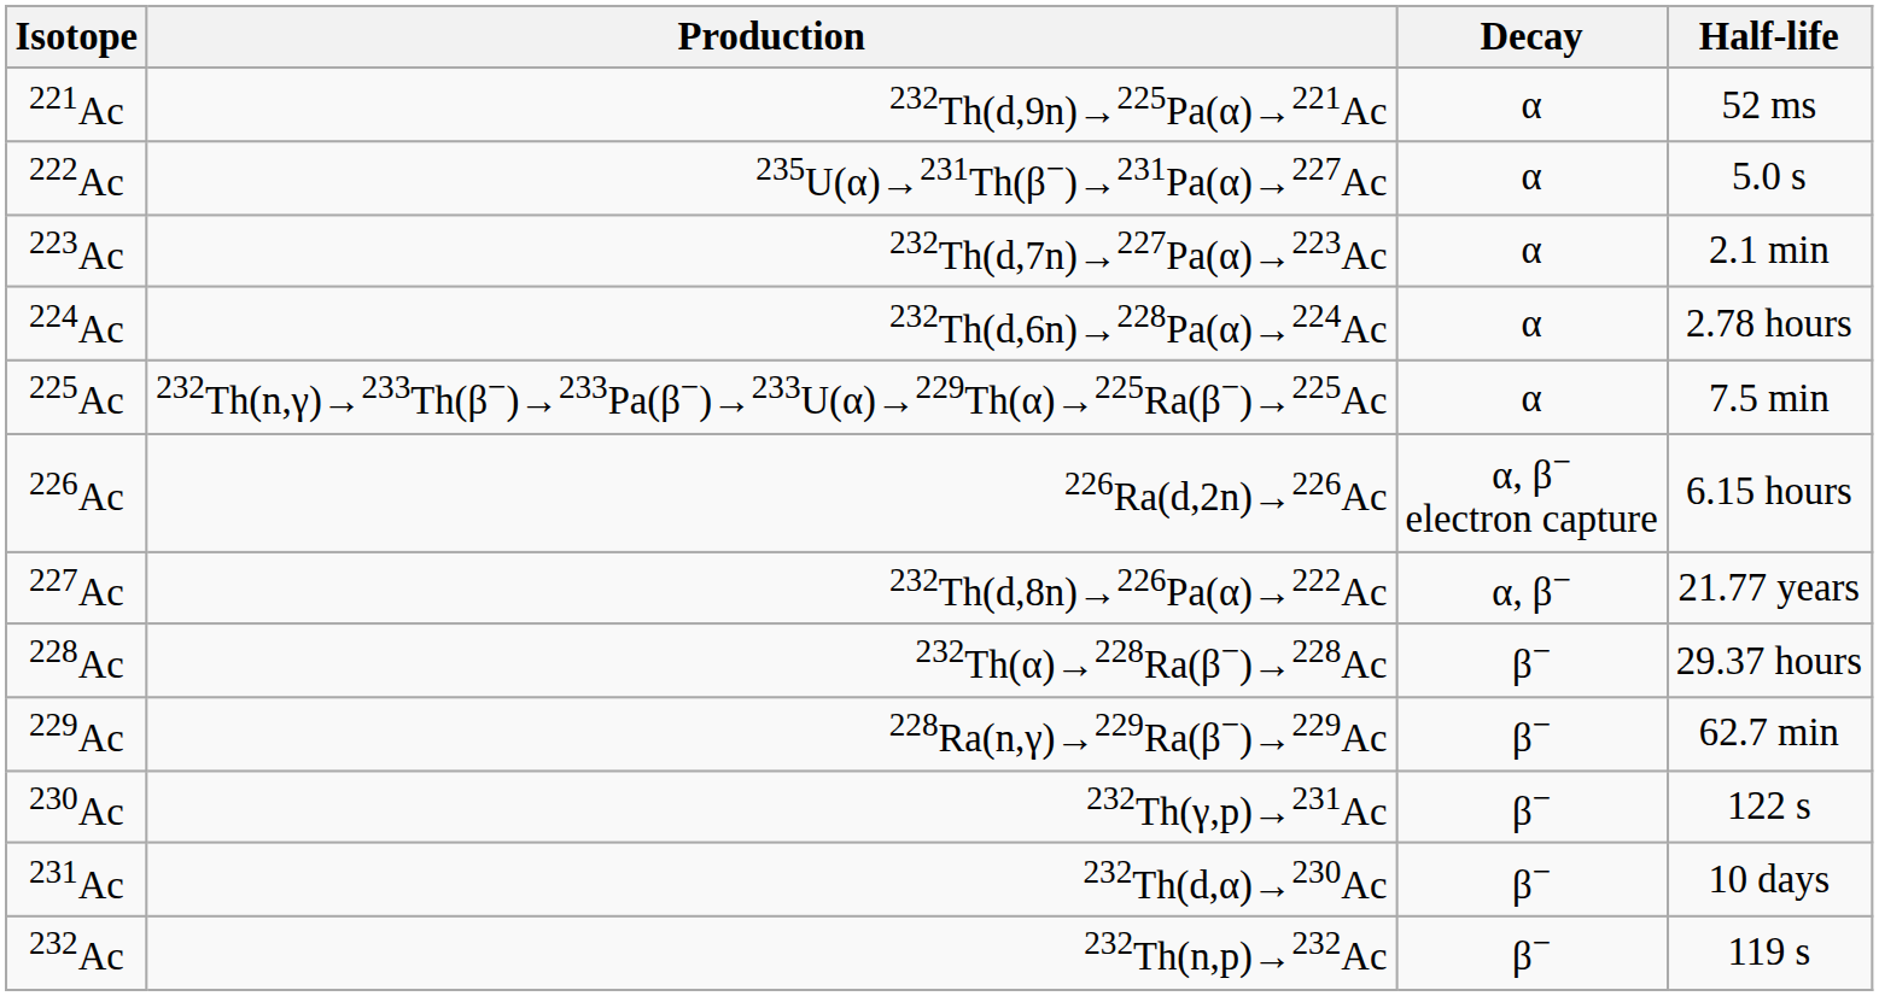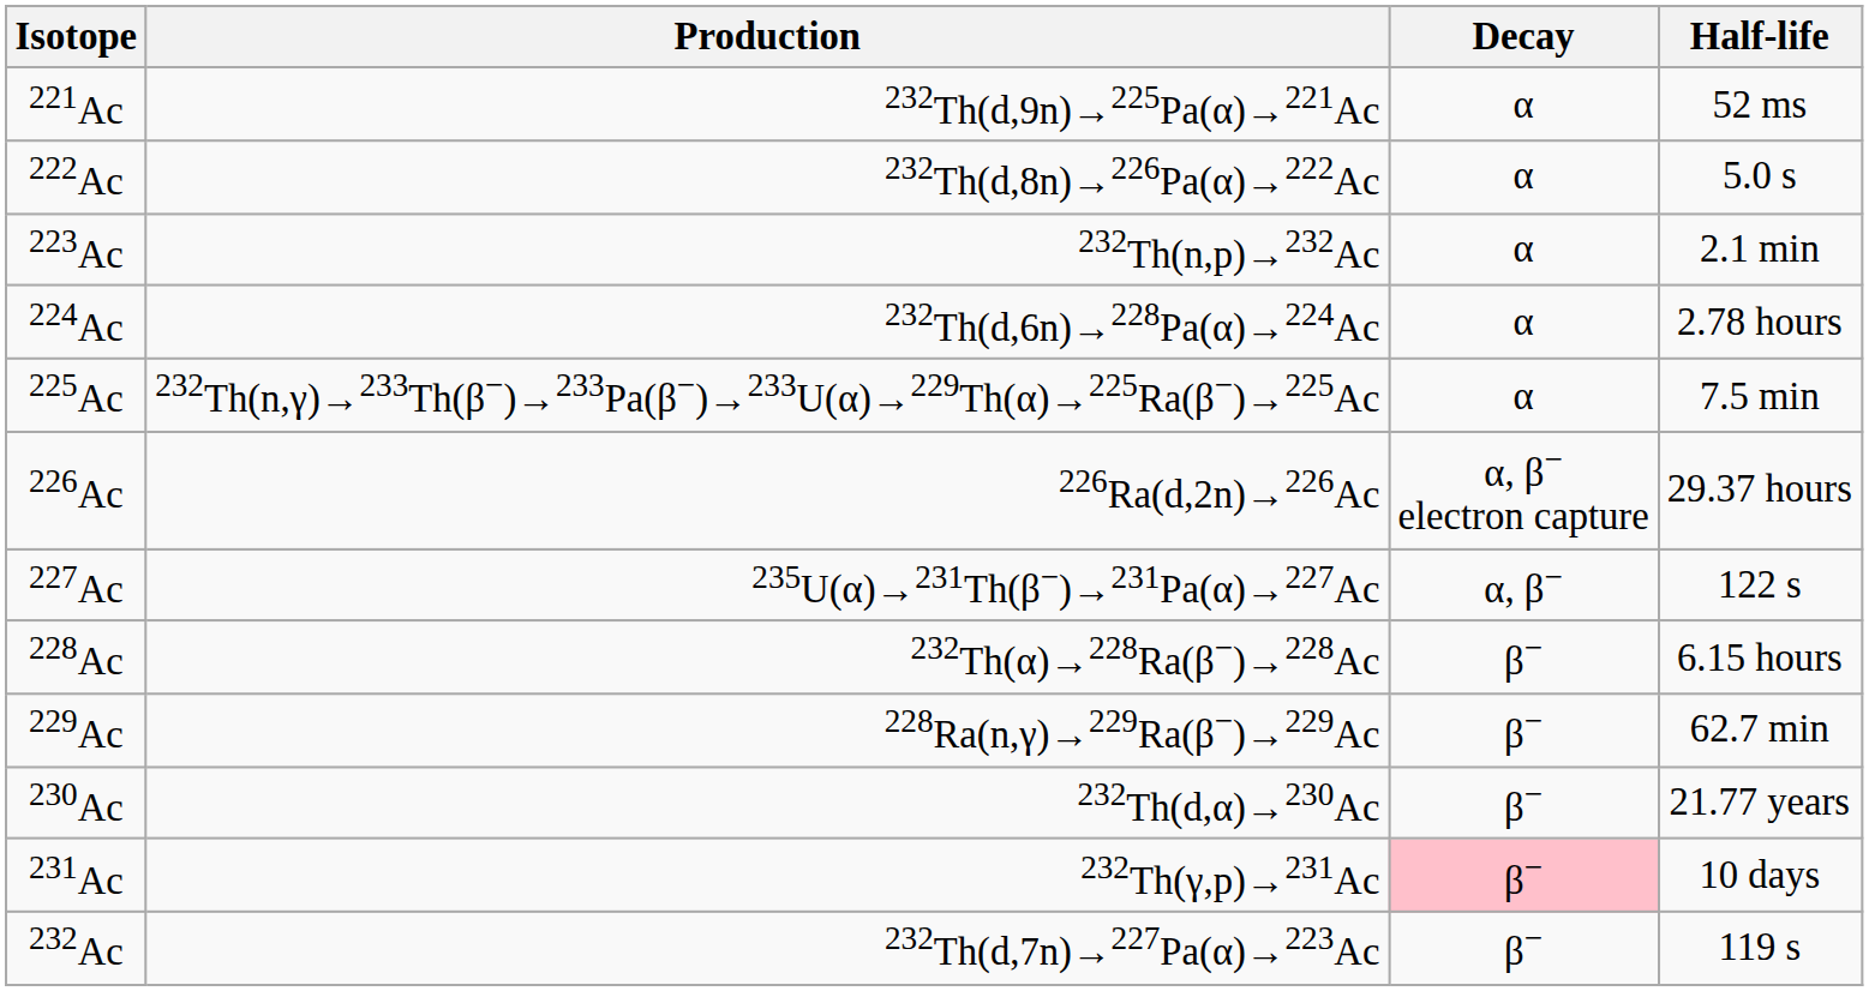222Ac | Production: 235U(α)→231Th(β−)→231Pa(α)→227Ac -> 232Th(d,8n)→226Pa(α)→222Ac
223Ac | Production: 232Th(d,7n)→227Pa(α)→223Ac -> 232Th(n,p)→232Ac
226Ac | Half-life: 6.15 hours -> 29.37 hours
227Ac | Production: 232Th(d,8n)→226Pa(α)→222Ac -> 235U(α)→231Th(β−)→231Pa(α)→227Ac
227Ac | Half-life: 21.77 years -> 122 s
228Ac | Half-life: 29.37 hours -> 6.15 hours
230Ac | Production: 232Th(γ,p)→231Ac -> 232Th(d,α)→230Ac
230Ac | Half-life: 122 s -> 21.77 years
231Ac | Production: 232Th(d,α)→230Ac -> 232Th(γ,p)→231Ac
231Ac | Decay: no background -> pink background
232Ac | Production: 232Th(n,p)→232Ac -> 232Th(d,7n)→227Pa(α)→223Ac
